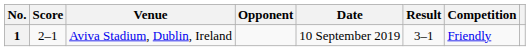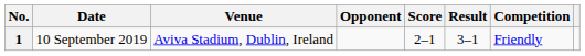columns swapped: Date <-> Score
